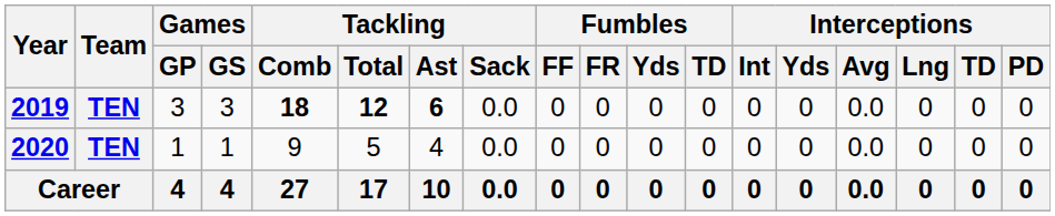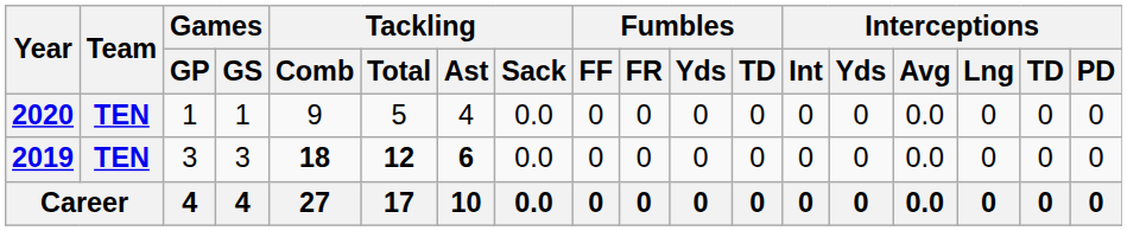rows swapped: 2019 <-> 2020
